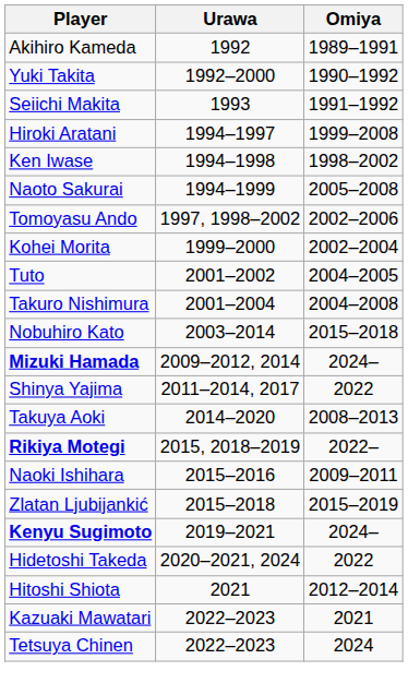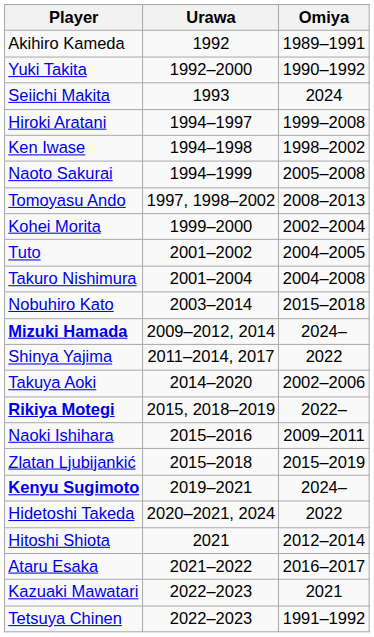Seiichi Makita | Omiya: 1991–1992 -> 2024
Tomoyasu Ando | Omiya: 2002–2006 -> 2008–2013
Takuya Aoki | Omiya: 2008–2013 -> 2002–2006
+ row: Ataru Esaka | 2021–2022 | 2016–2017
Tetsuya Chinen | Omiya: 2024 -> 1991–1992
